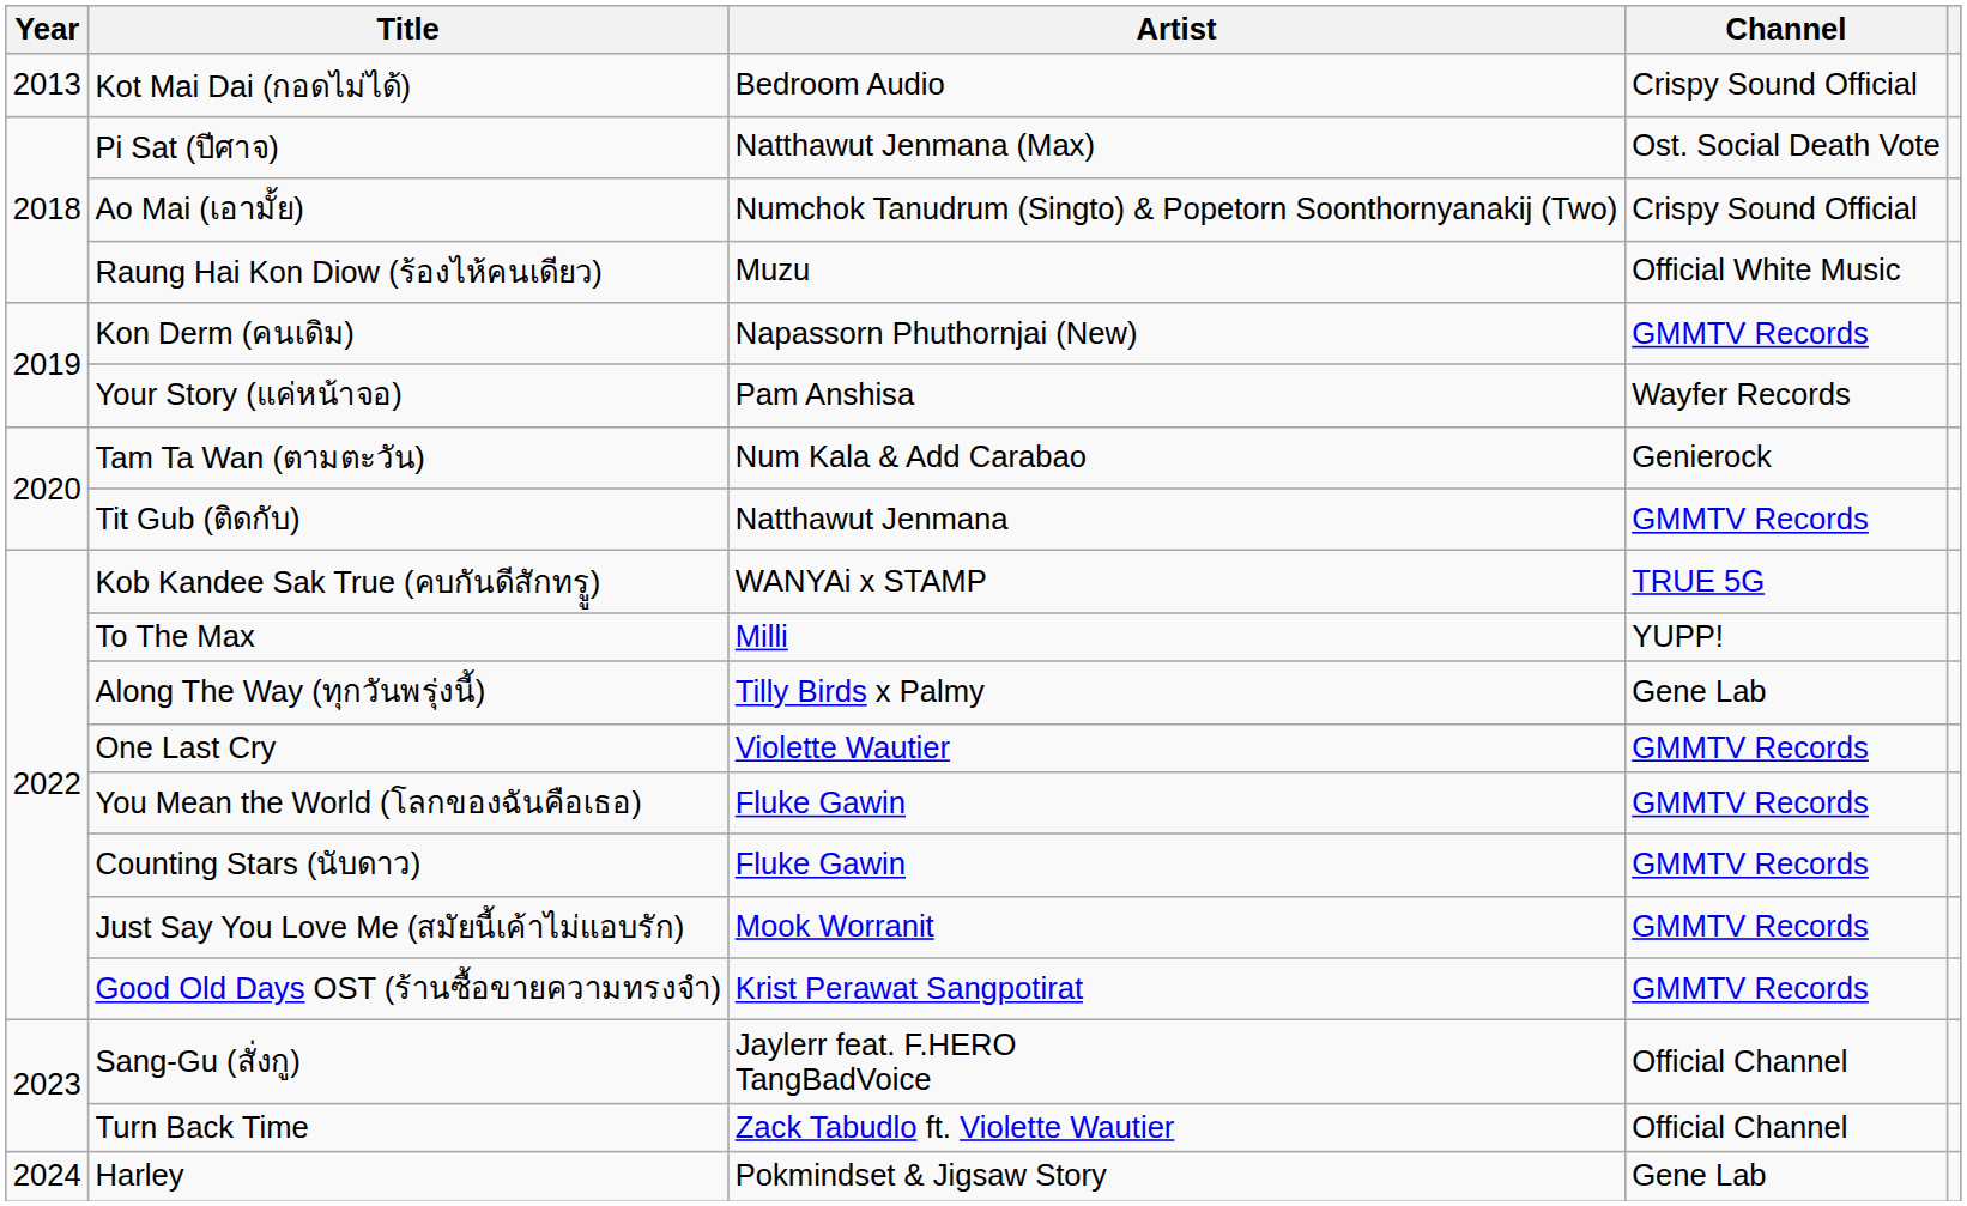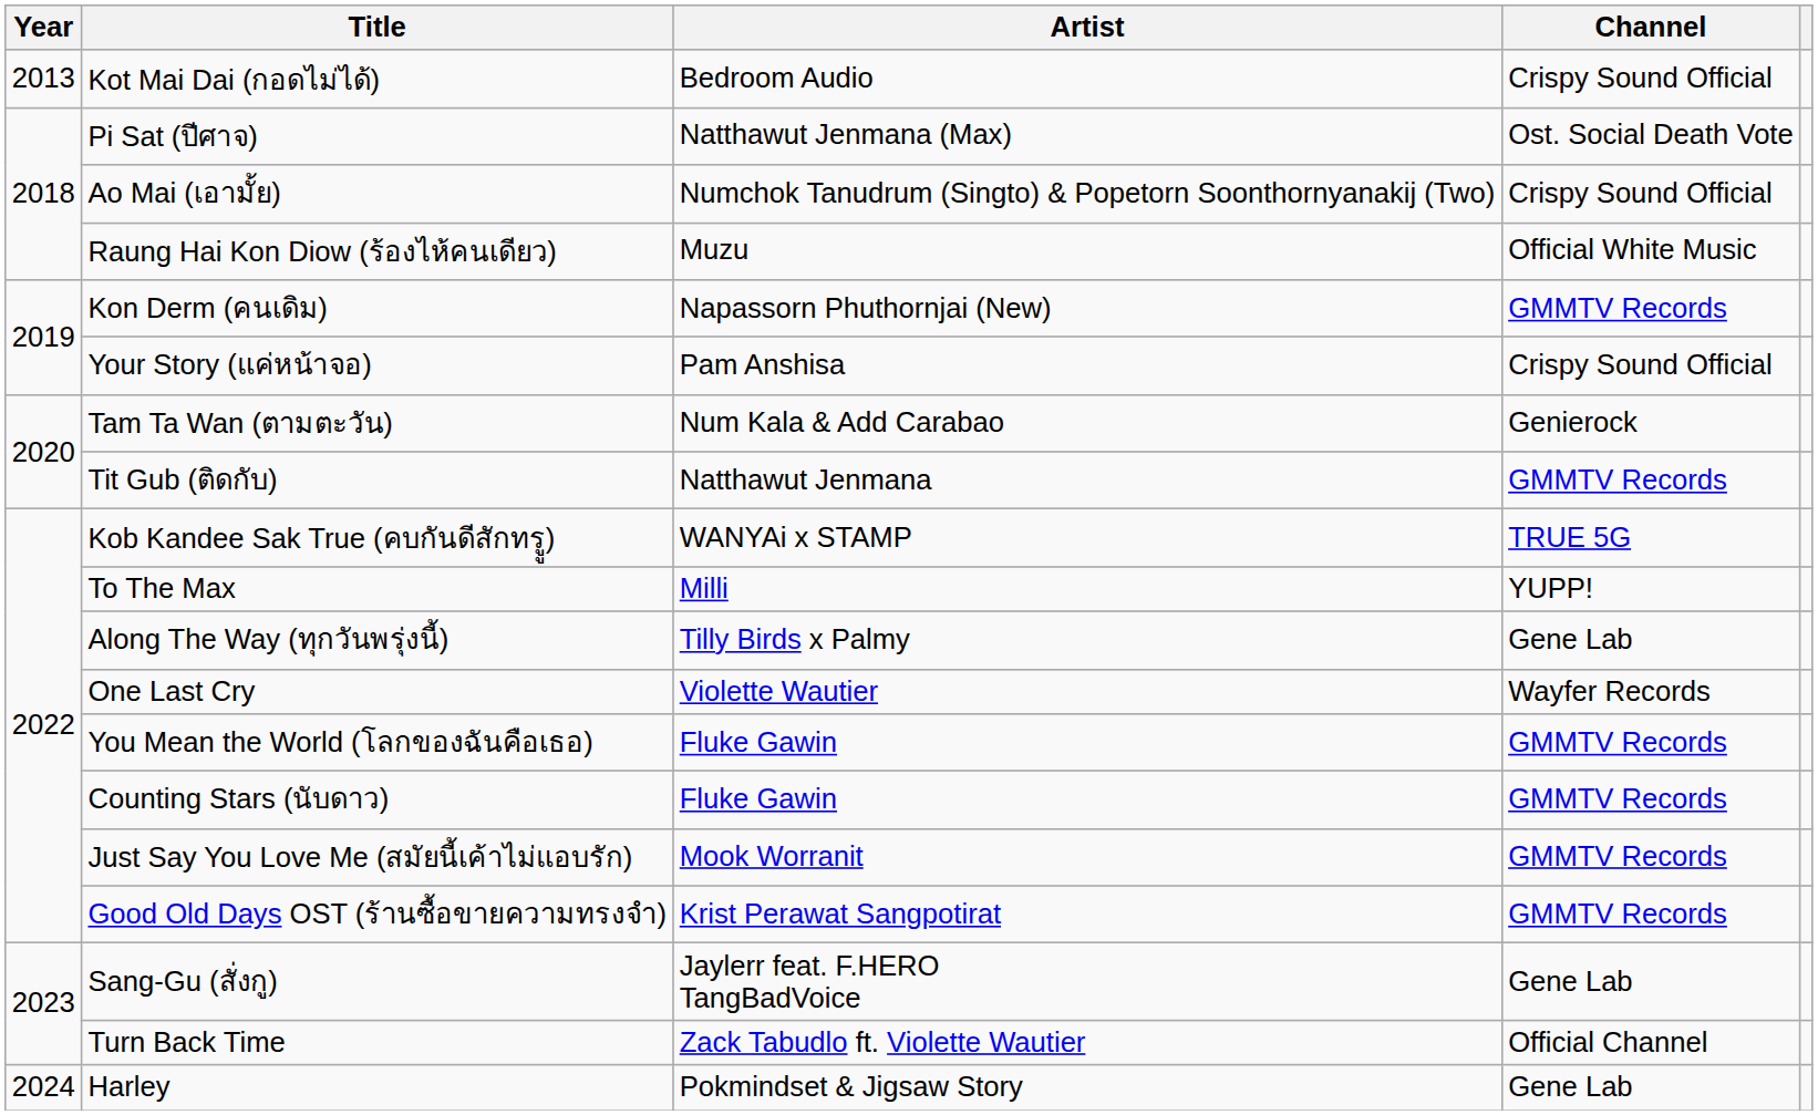Your Story (แค่หน้าจอ) | Channel: Wayfer Records -> Crispy Sound Official
One Last Cry | Channel: GMMTV Records -> Wayfer Records
Sang-Gu (สั่งกู) | Channel: Official Channel -> Gene Lab
